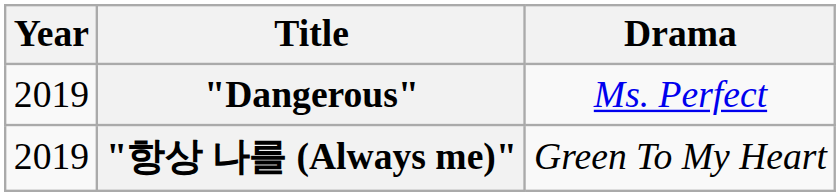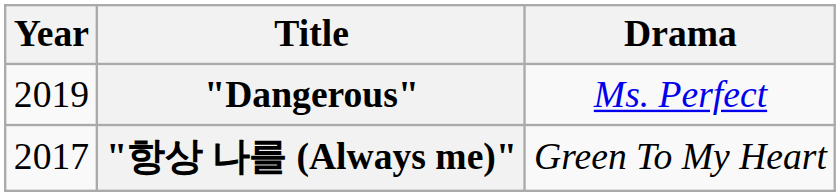"항상 나를 (Always me)" | Year: 2019 -> 2017
